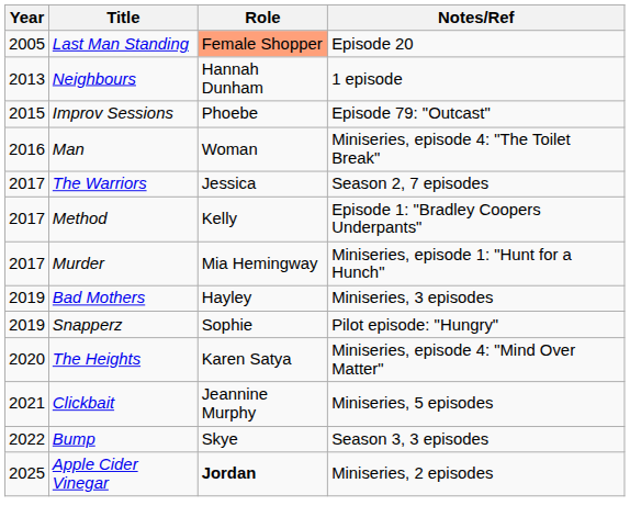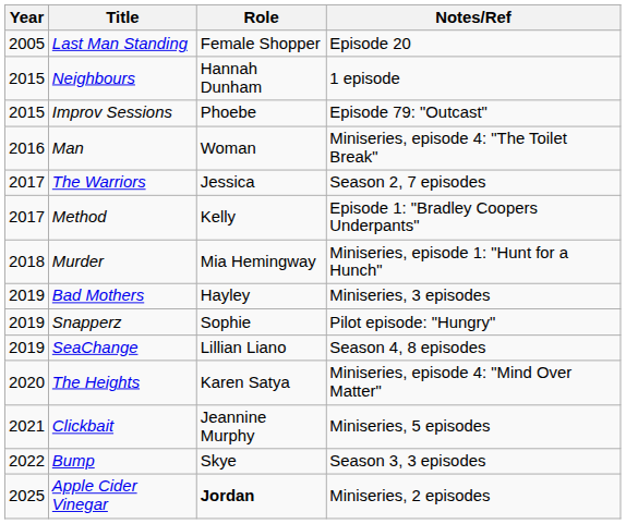Last Man Standing | Role: lightsalmon background -> no background
Neighbours | Year: 2013 -> 2015
Murder | Year: 2017 -> 2018
+ row: 2019 | SeaChange | Lillian Liano | Season 4, 8 episodes
